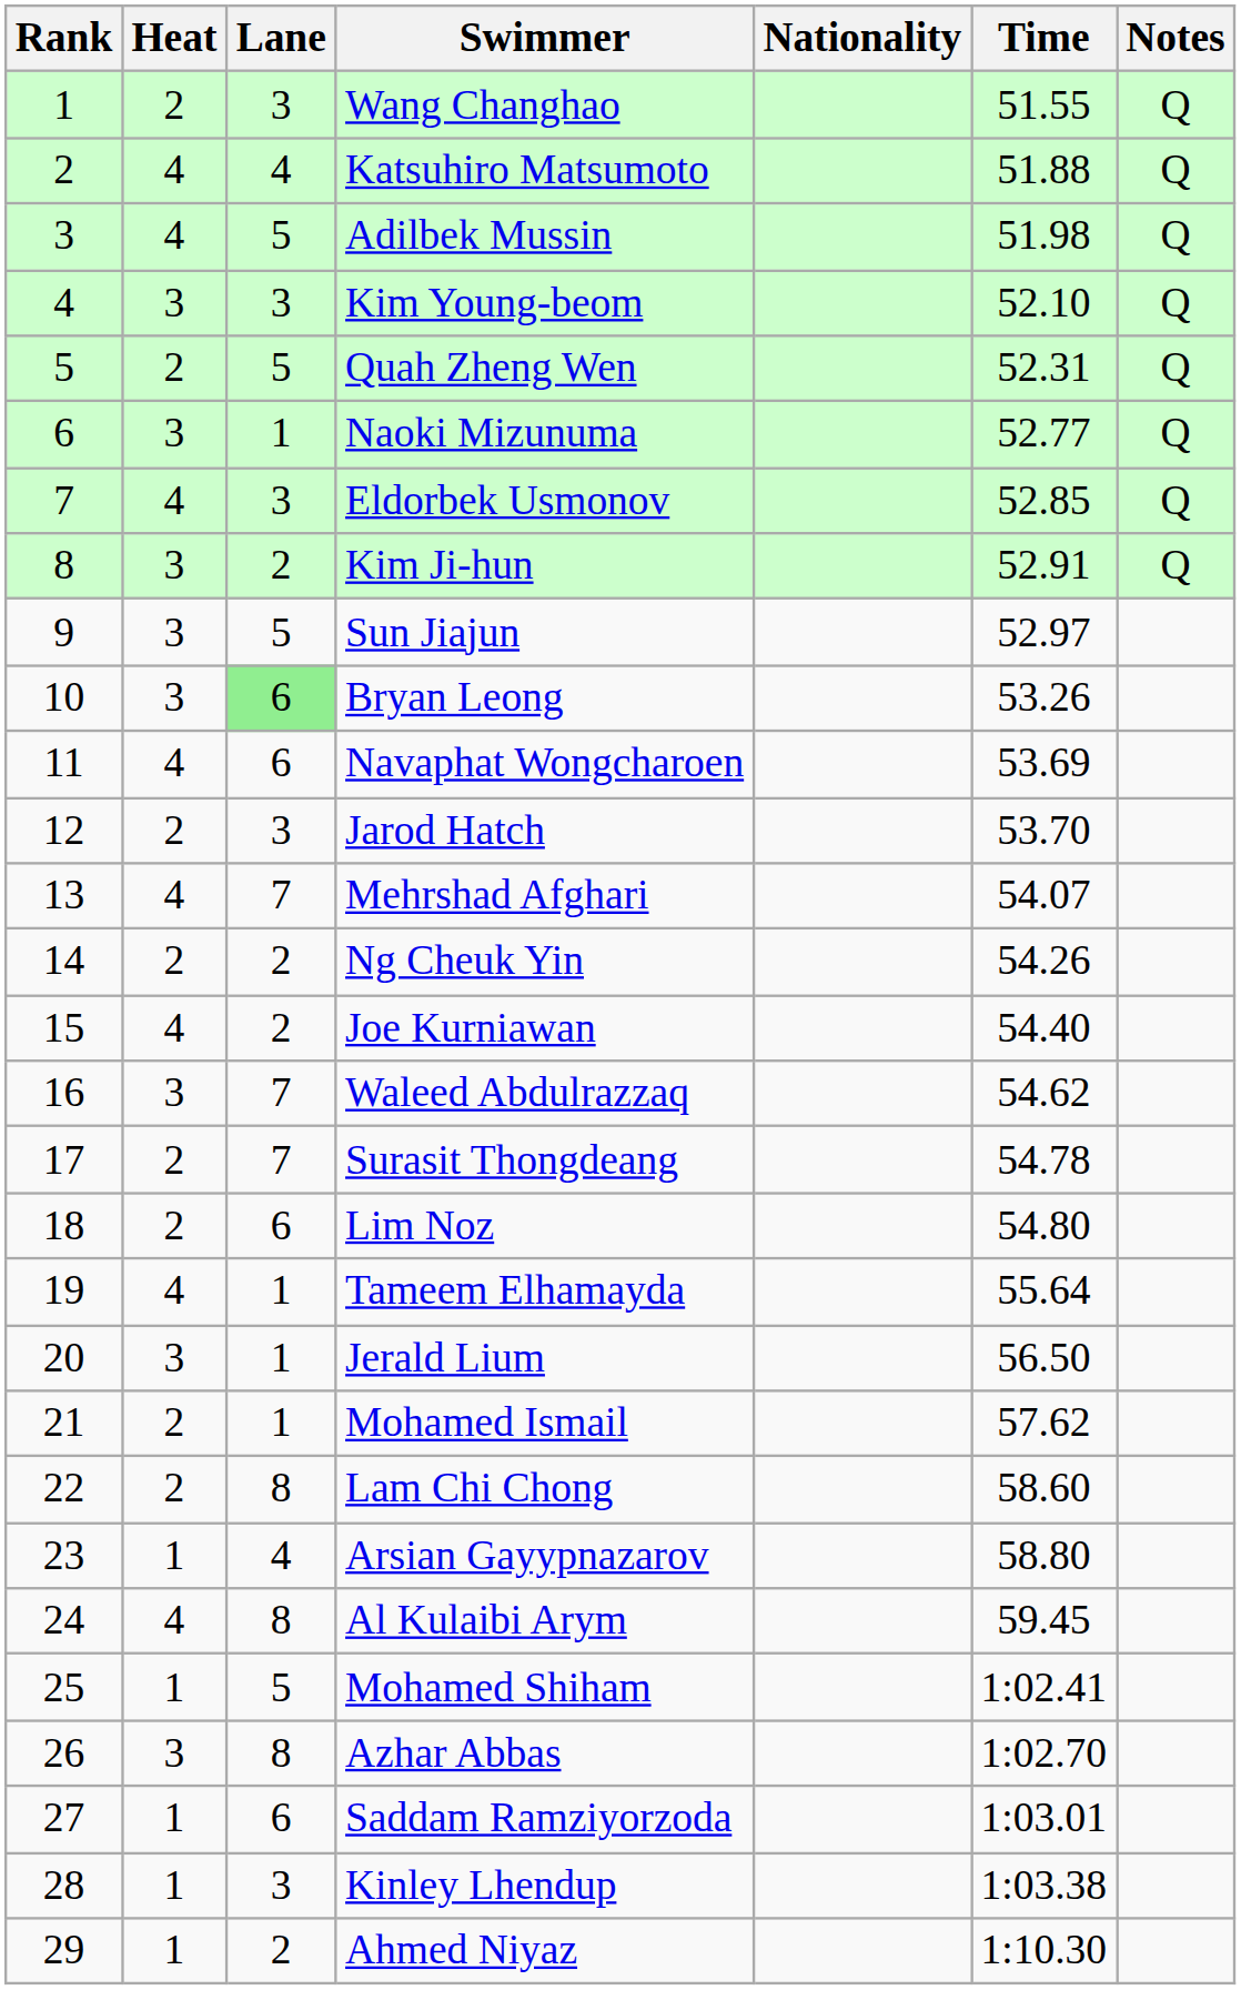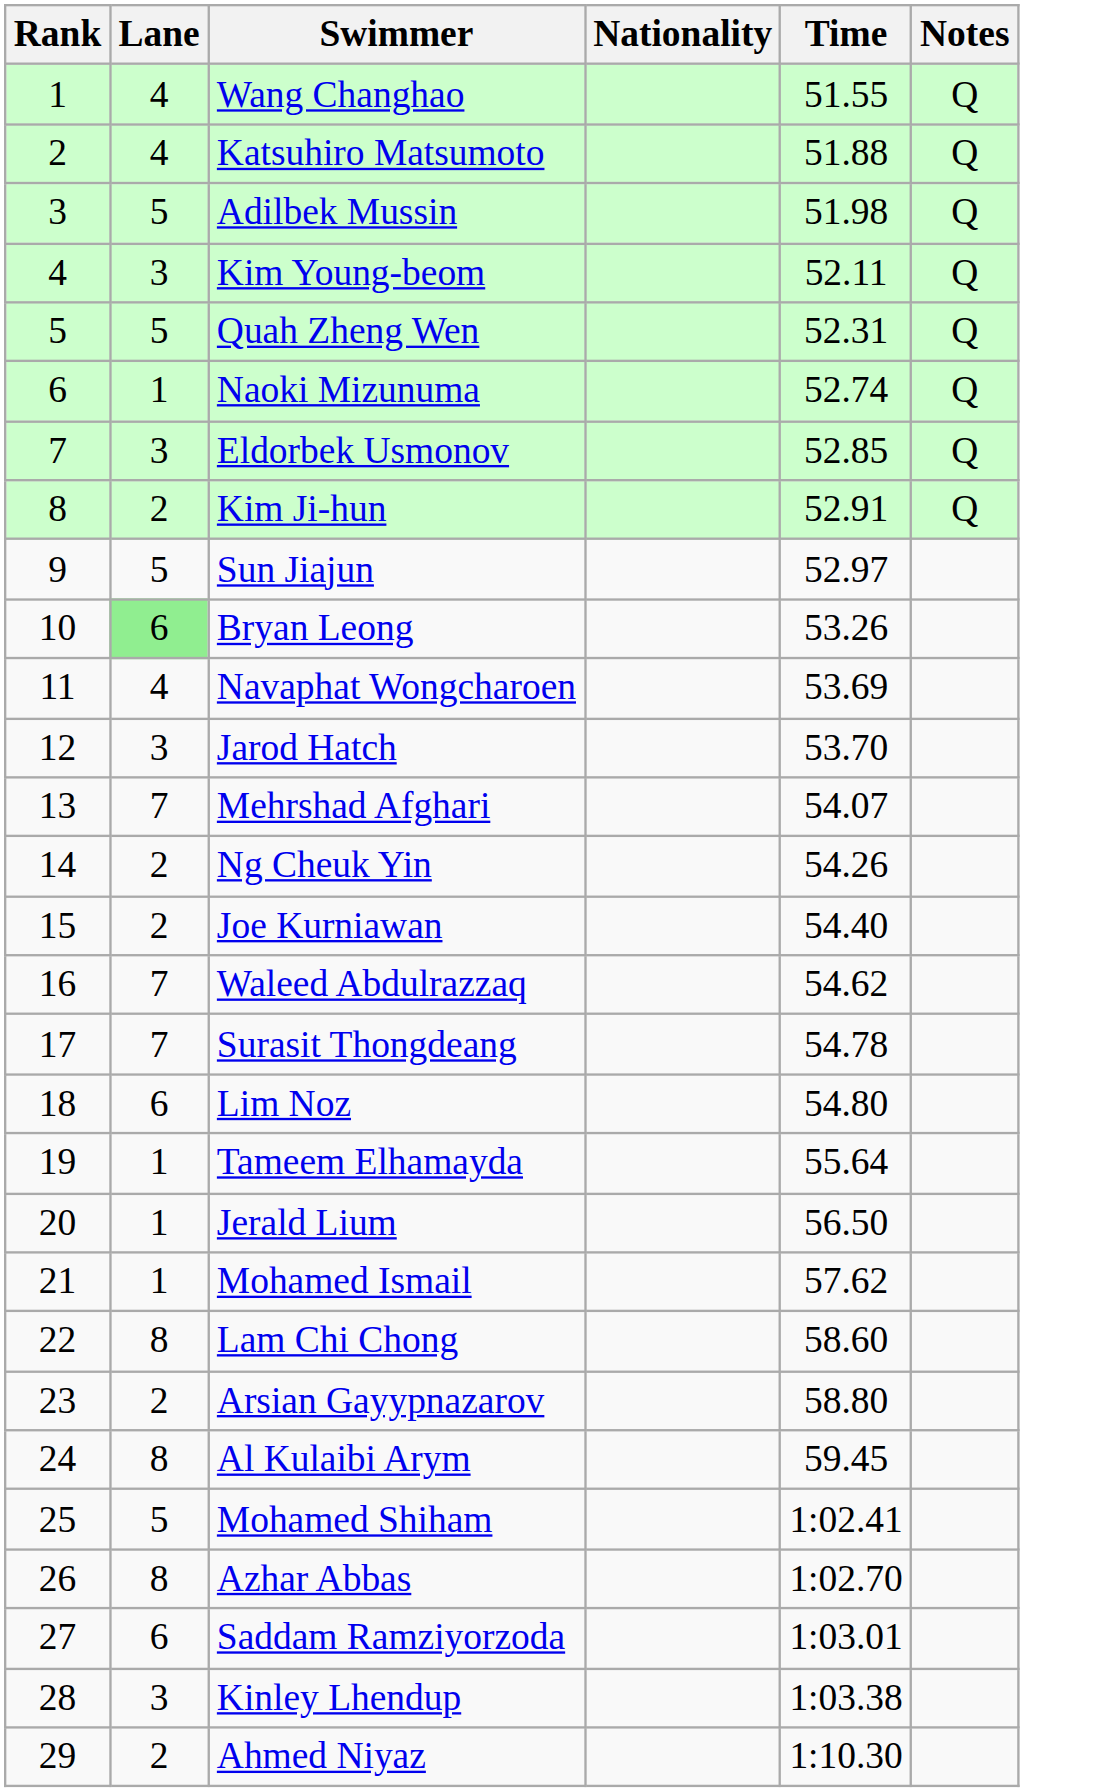- column: Heat | 2 | 4 | 4 | 3 | 2 | 3 | 4 | 3 | 3 | 3 | 4 | 2 | 4 | 2 | 4 | 3 | 2 | 2 | 4 | 3 | 2 | 2 | 1 | 4 | 1 | 3 | 1 | 1 | 1
Wang Changhao | Lane: 3 -> 4
Kim Young-beom | Time: 52.10 -> 52.11
Naoki Mizunuma | Time: 52.77 -> 52.74
Navaphat Wongcharoen | Lane: 6 -> 4
Arsian Gayypnazarov | Lane: 4 -> 2
